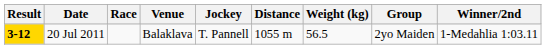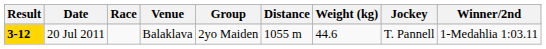columns swapped: Group <-> Jockey
20 Jul 2011 | Weight (kg): 56.5 -> 44.6
